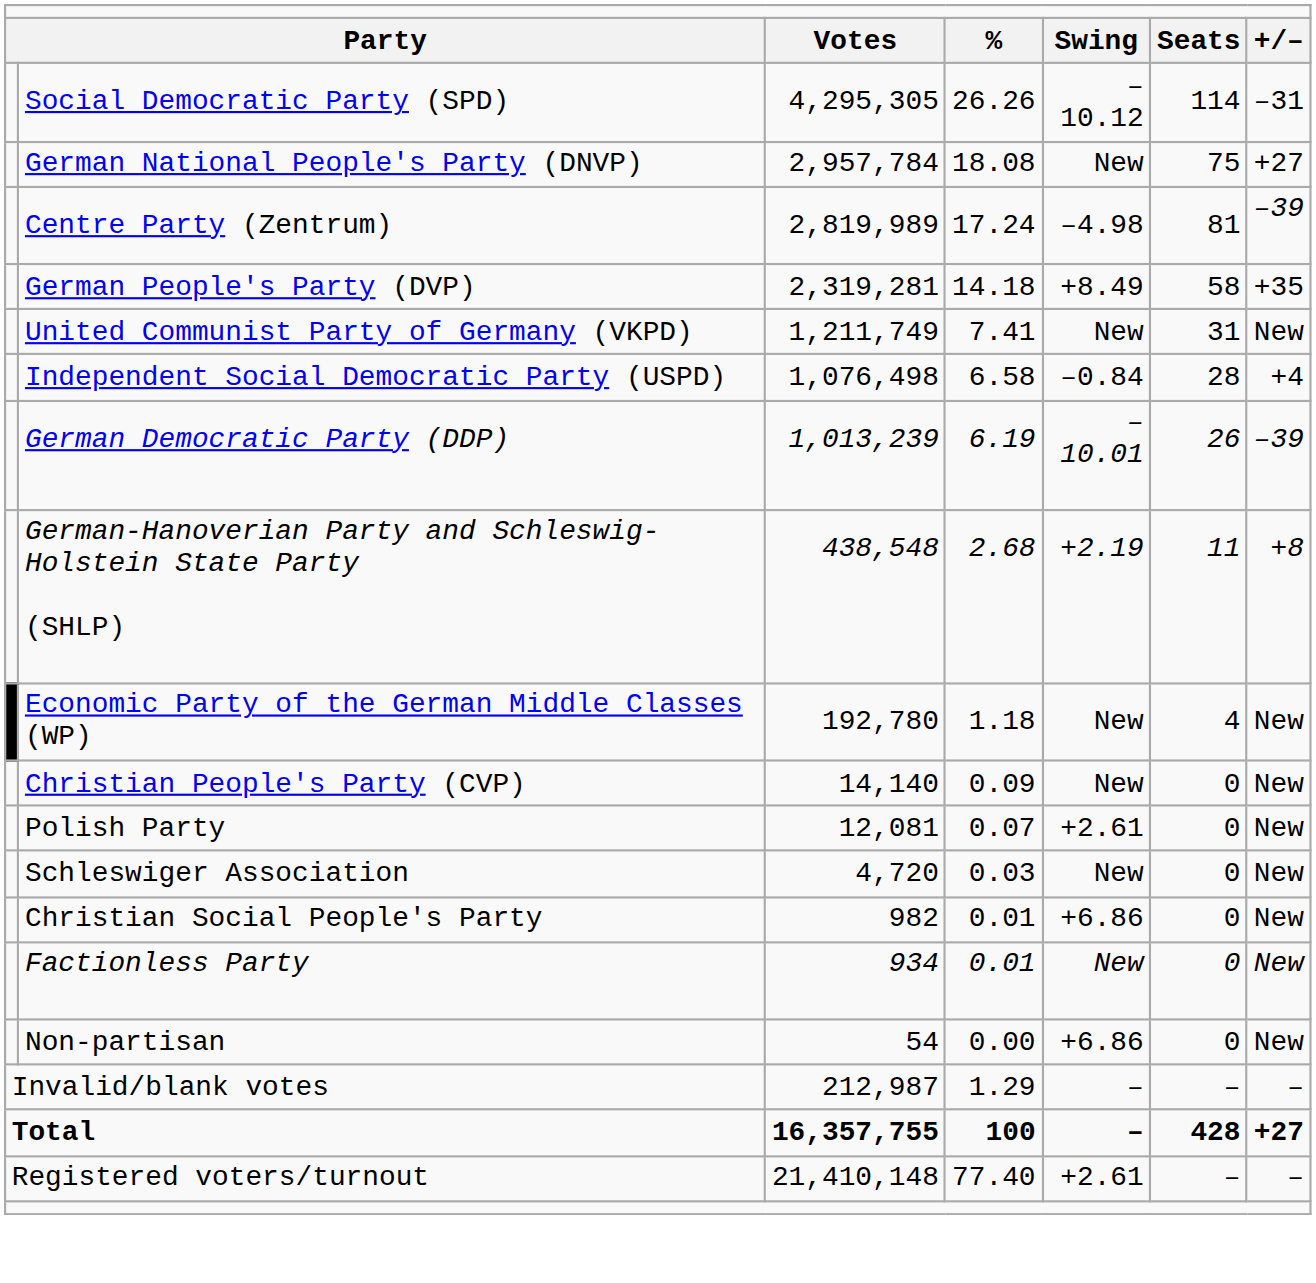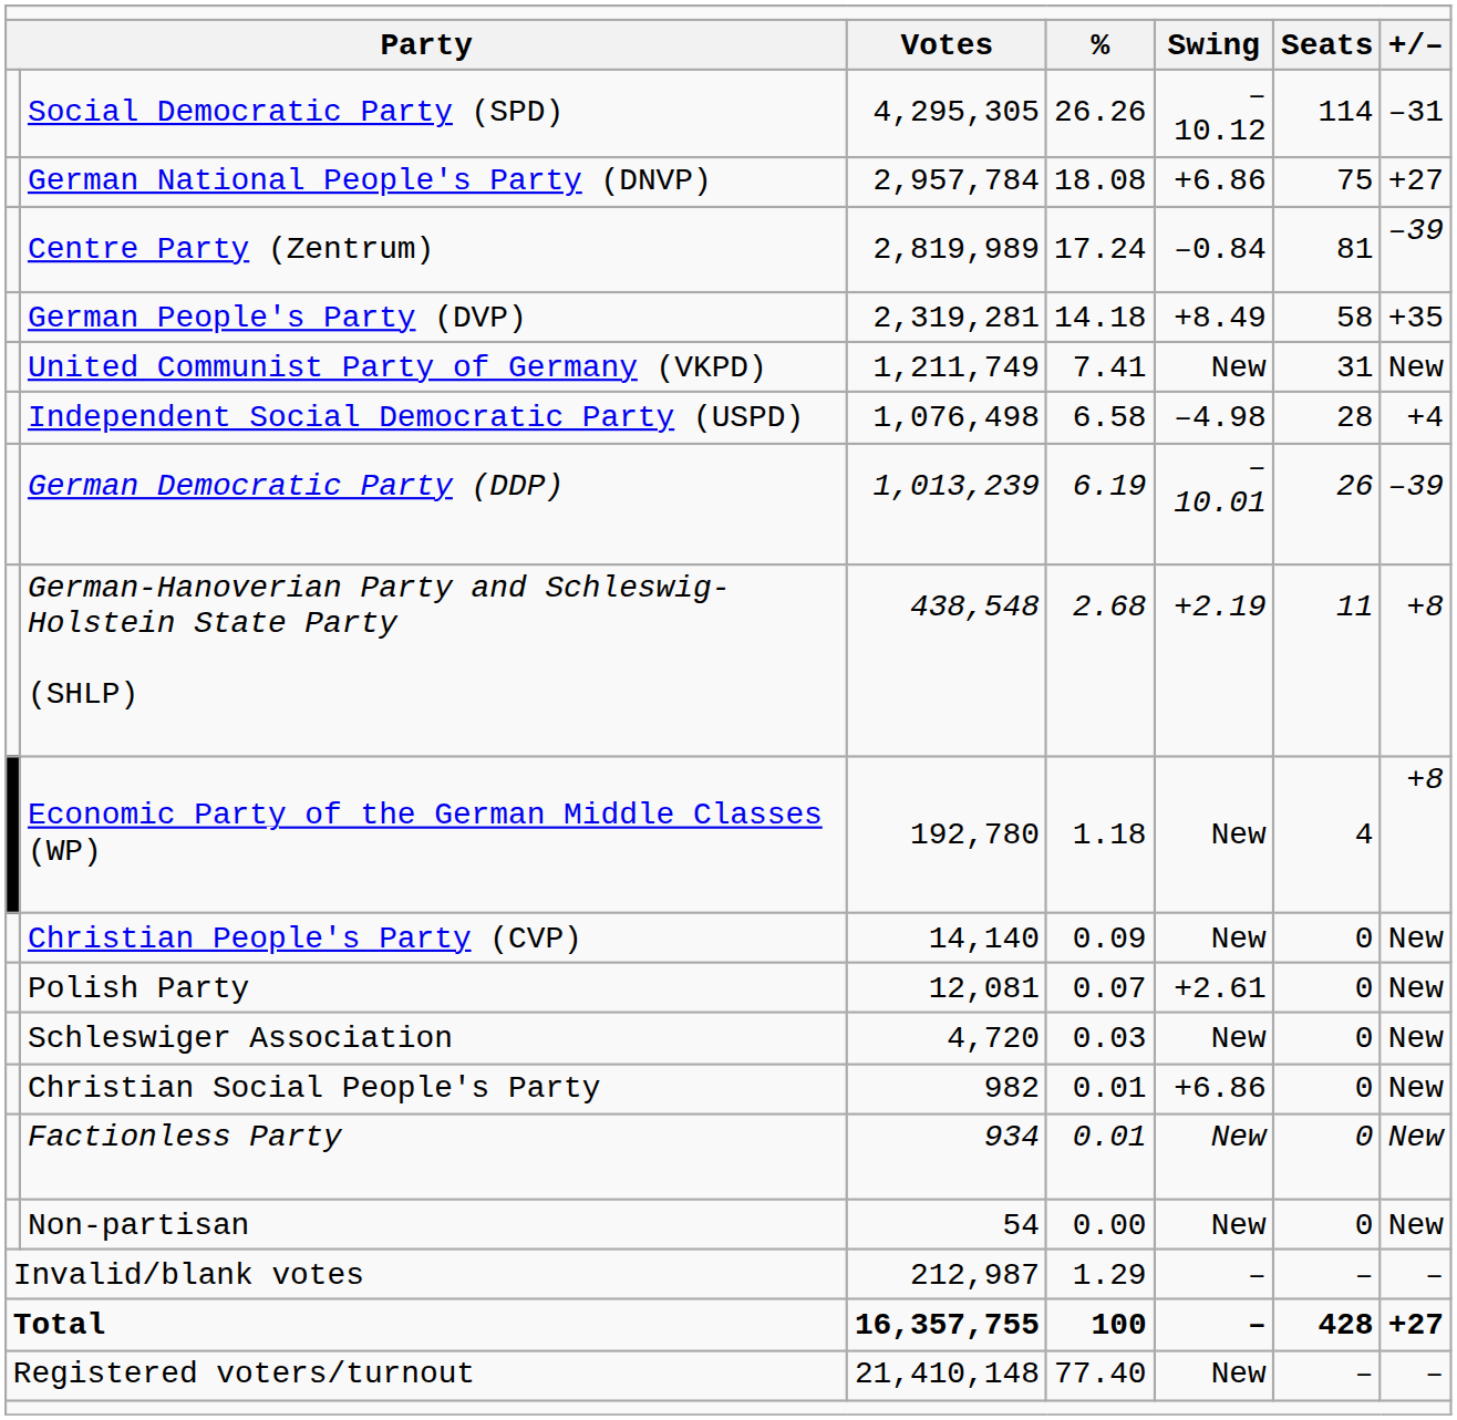German National People's Party (DNVP) | column 5: New -> +6.86
Centre Party (Zentrum) | column 5: –4.98 -> –0.84
Independent Social Democratic Party (USPD) | column 5: –0.84 -> –4.98
Economic Party of the German Middle Classes (WP) | column 7: New -> +8
Non-partisan | column 5: +6.86 -> New
Registered voters/turnout | column 5: +2.61 -> New
